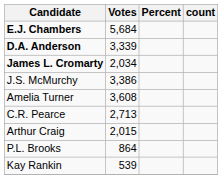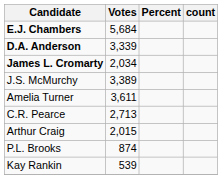J.S. McMurchy | Votes: 3,386 -> 3,389
Amelia Turner | Votes: 3,608 -> 3,611
P.L. Brooks | Votes: 864 -> 874
